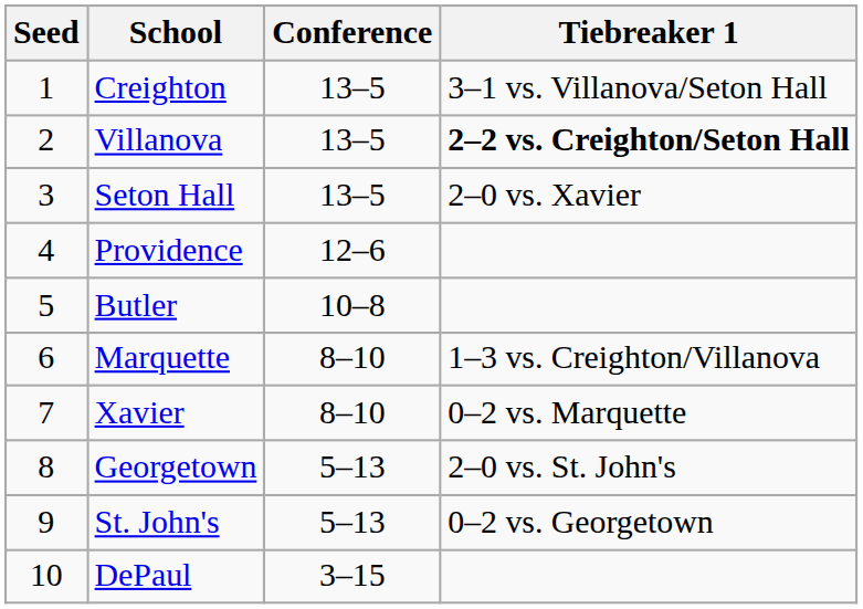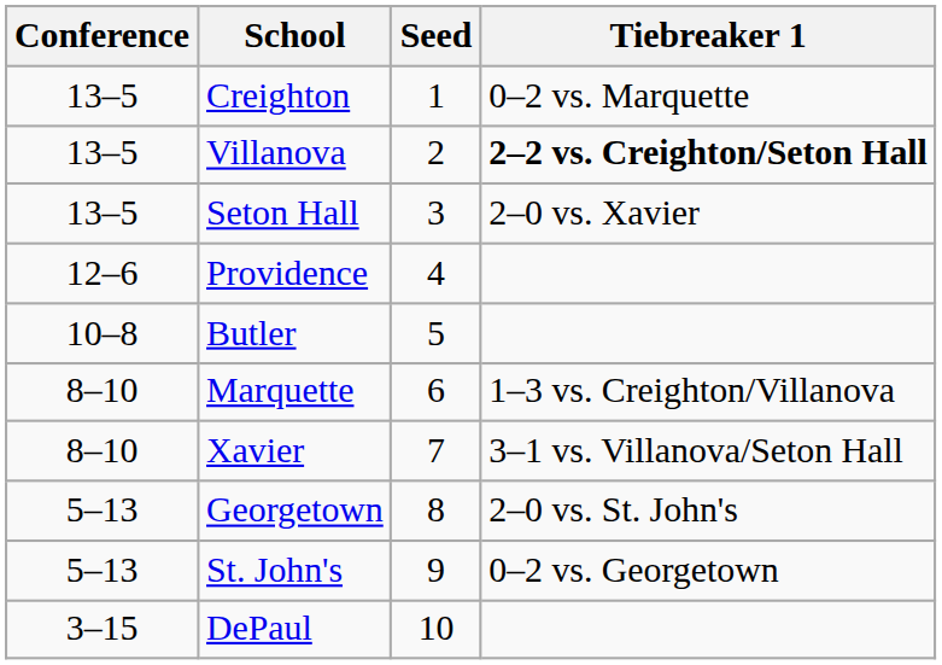columns swapped: Seed <-> Conference
Creighton | Tiebreaker 1: 3–1 vs. Villanova/Seton Hall -> 0–2 vs. Marquette
Xavier | Tiebreaker 1: 0–2 vs. Marquette -> 3–1 vs. Villanova/Seton Hall
